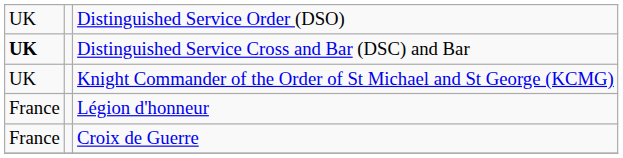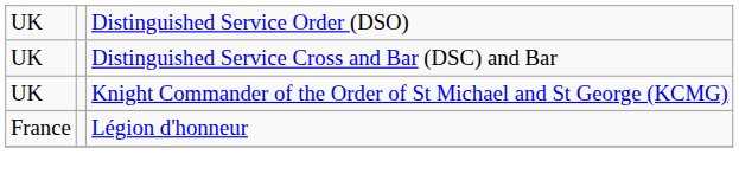Distinguished Service Cross and Bar (DSC) and Bar | column 1: bold -> normal
- row: France | Croix de Guerre
